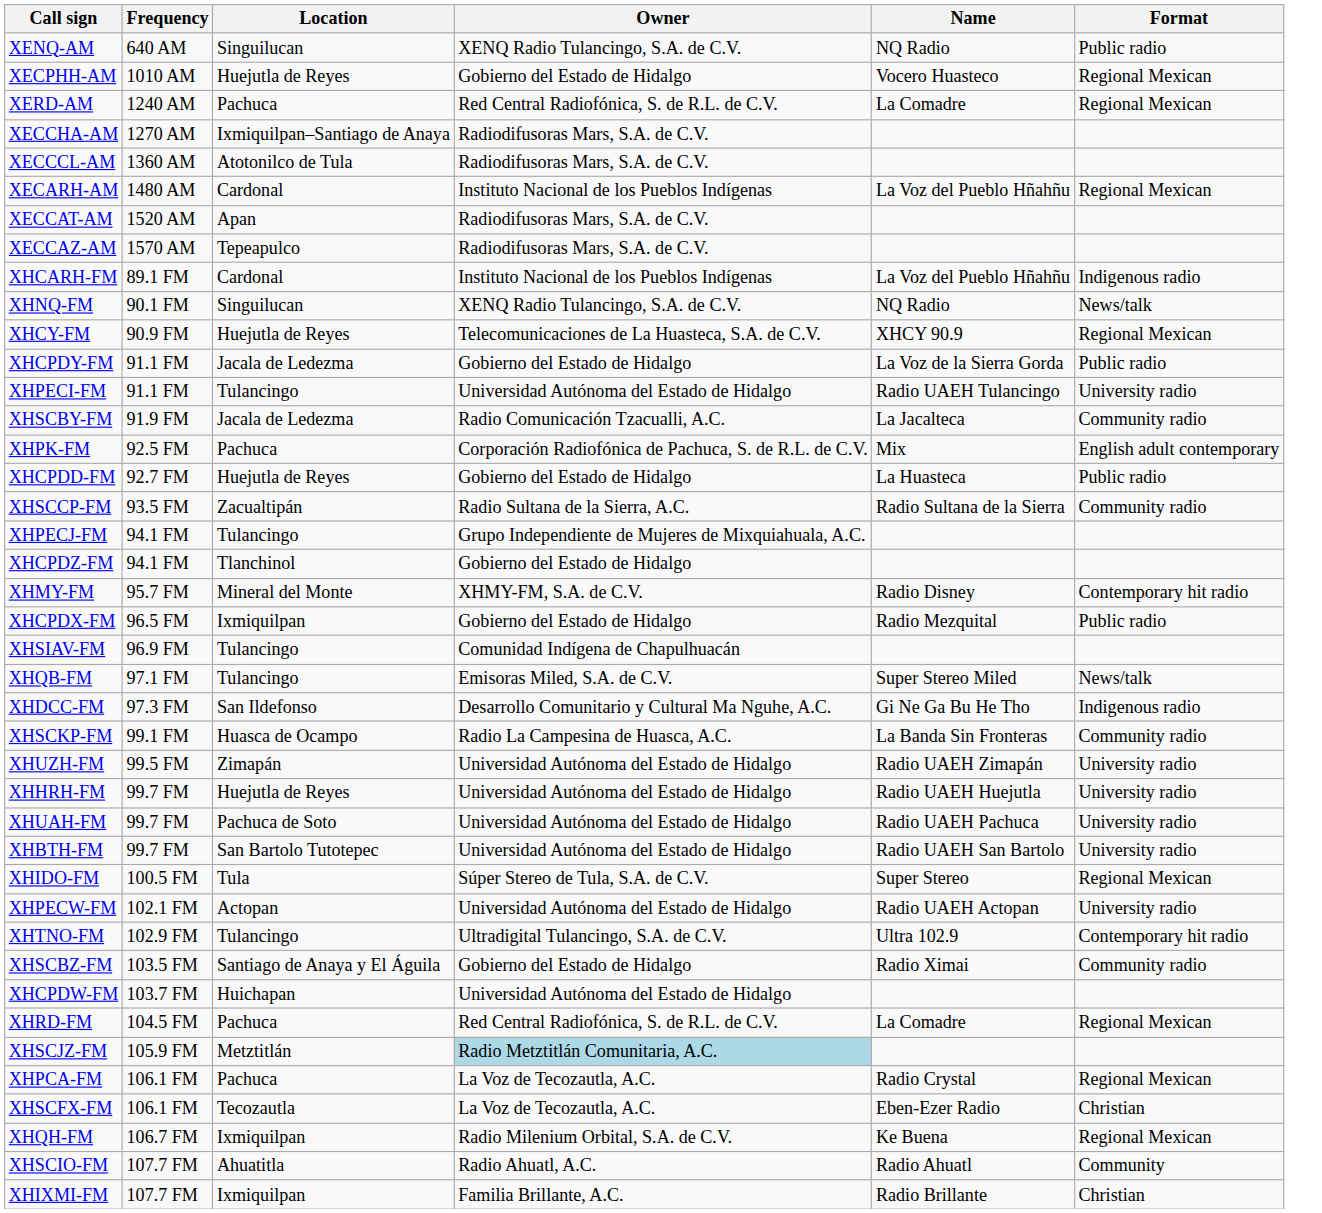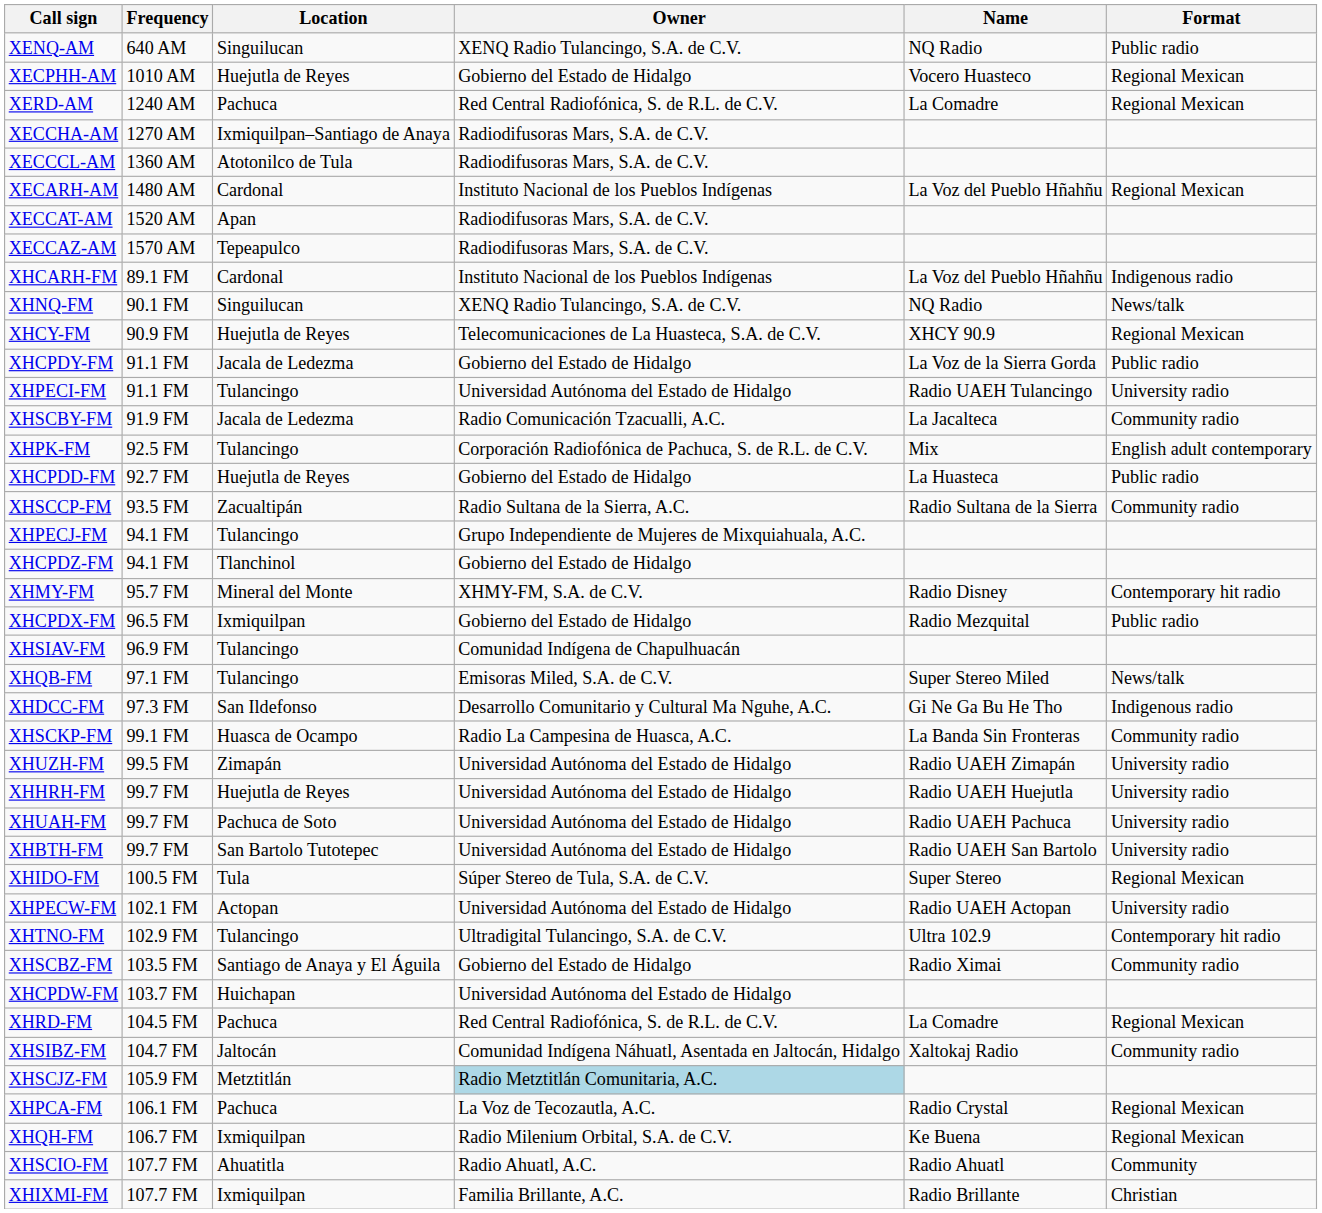XHPK-FM | Location: Pachuca -> Tulancingo
+ row: XHSIBZ-FM | 104.7 FM | Jaltocán | Comunidad Indígena Náhuatl, Asentada en Jaltocán, Hidalgo | Xaltokaj Radio | Community radio
- row: XHSCFX-FM | 106.1 FM | Tecozautla | La Voz de Tecozautla, A.C. | Eben-Ezer Radio | Christian
